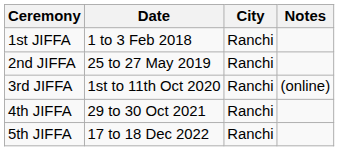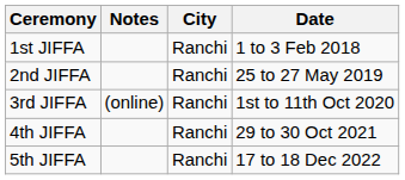columns swapped: Date <-> Notes
